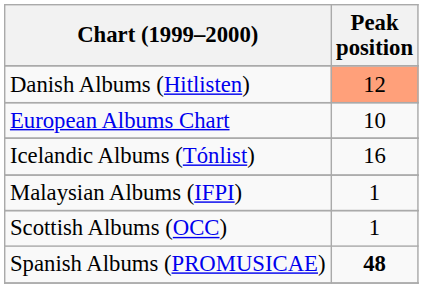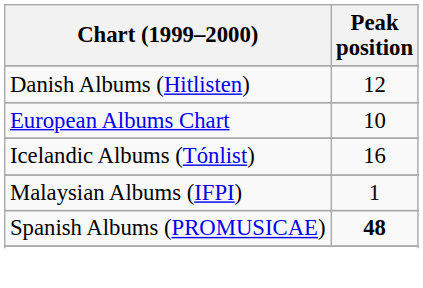Danish Albums (Hitlisten) | Peak position: lightsalmon background -> no background
- row: Scottish Albums (OCC) | 1
